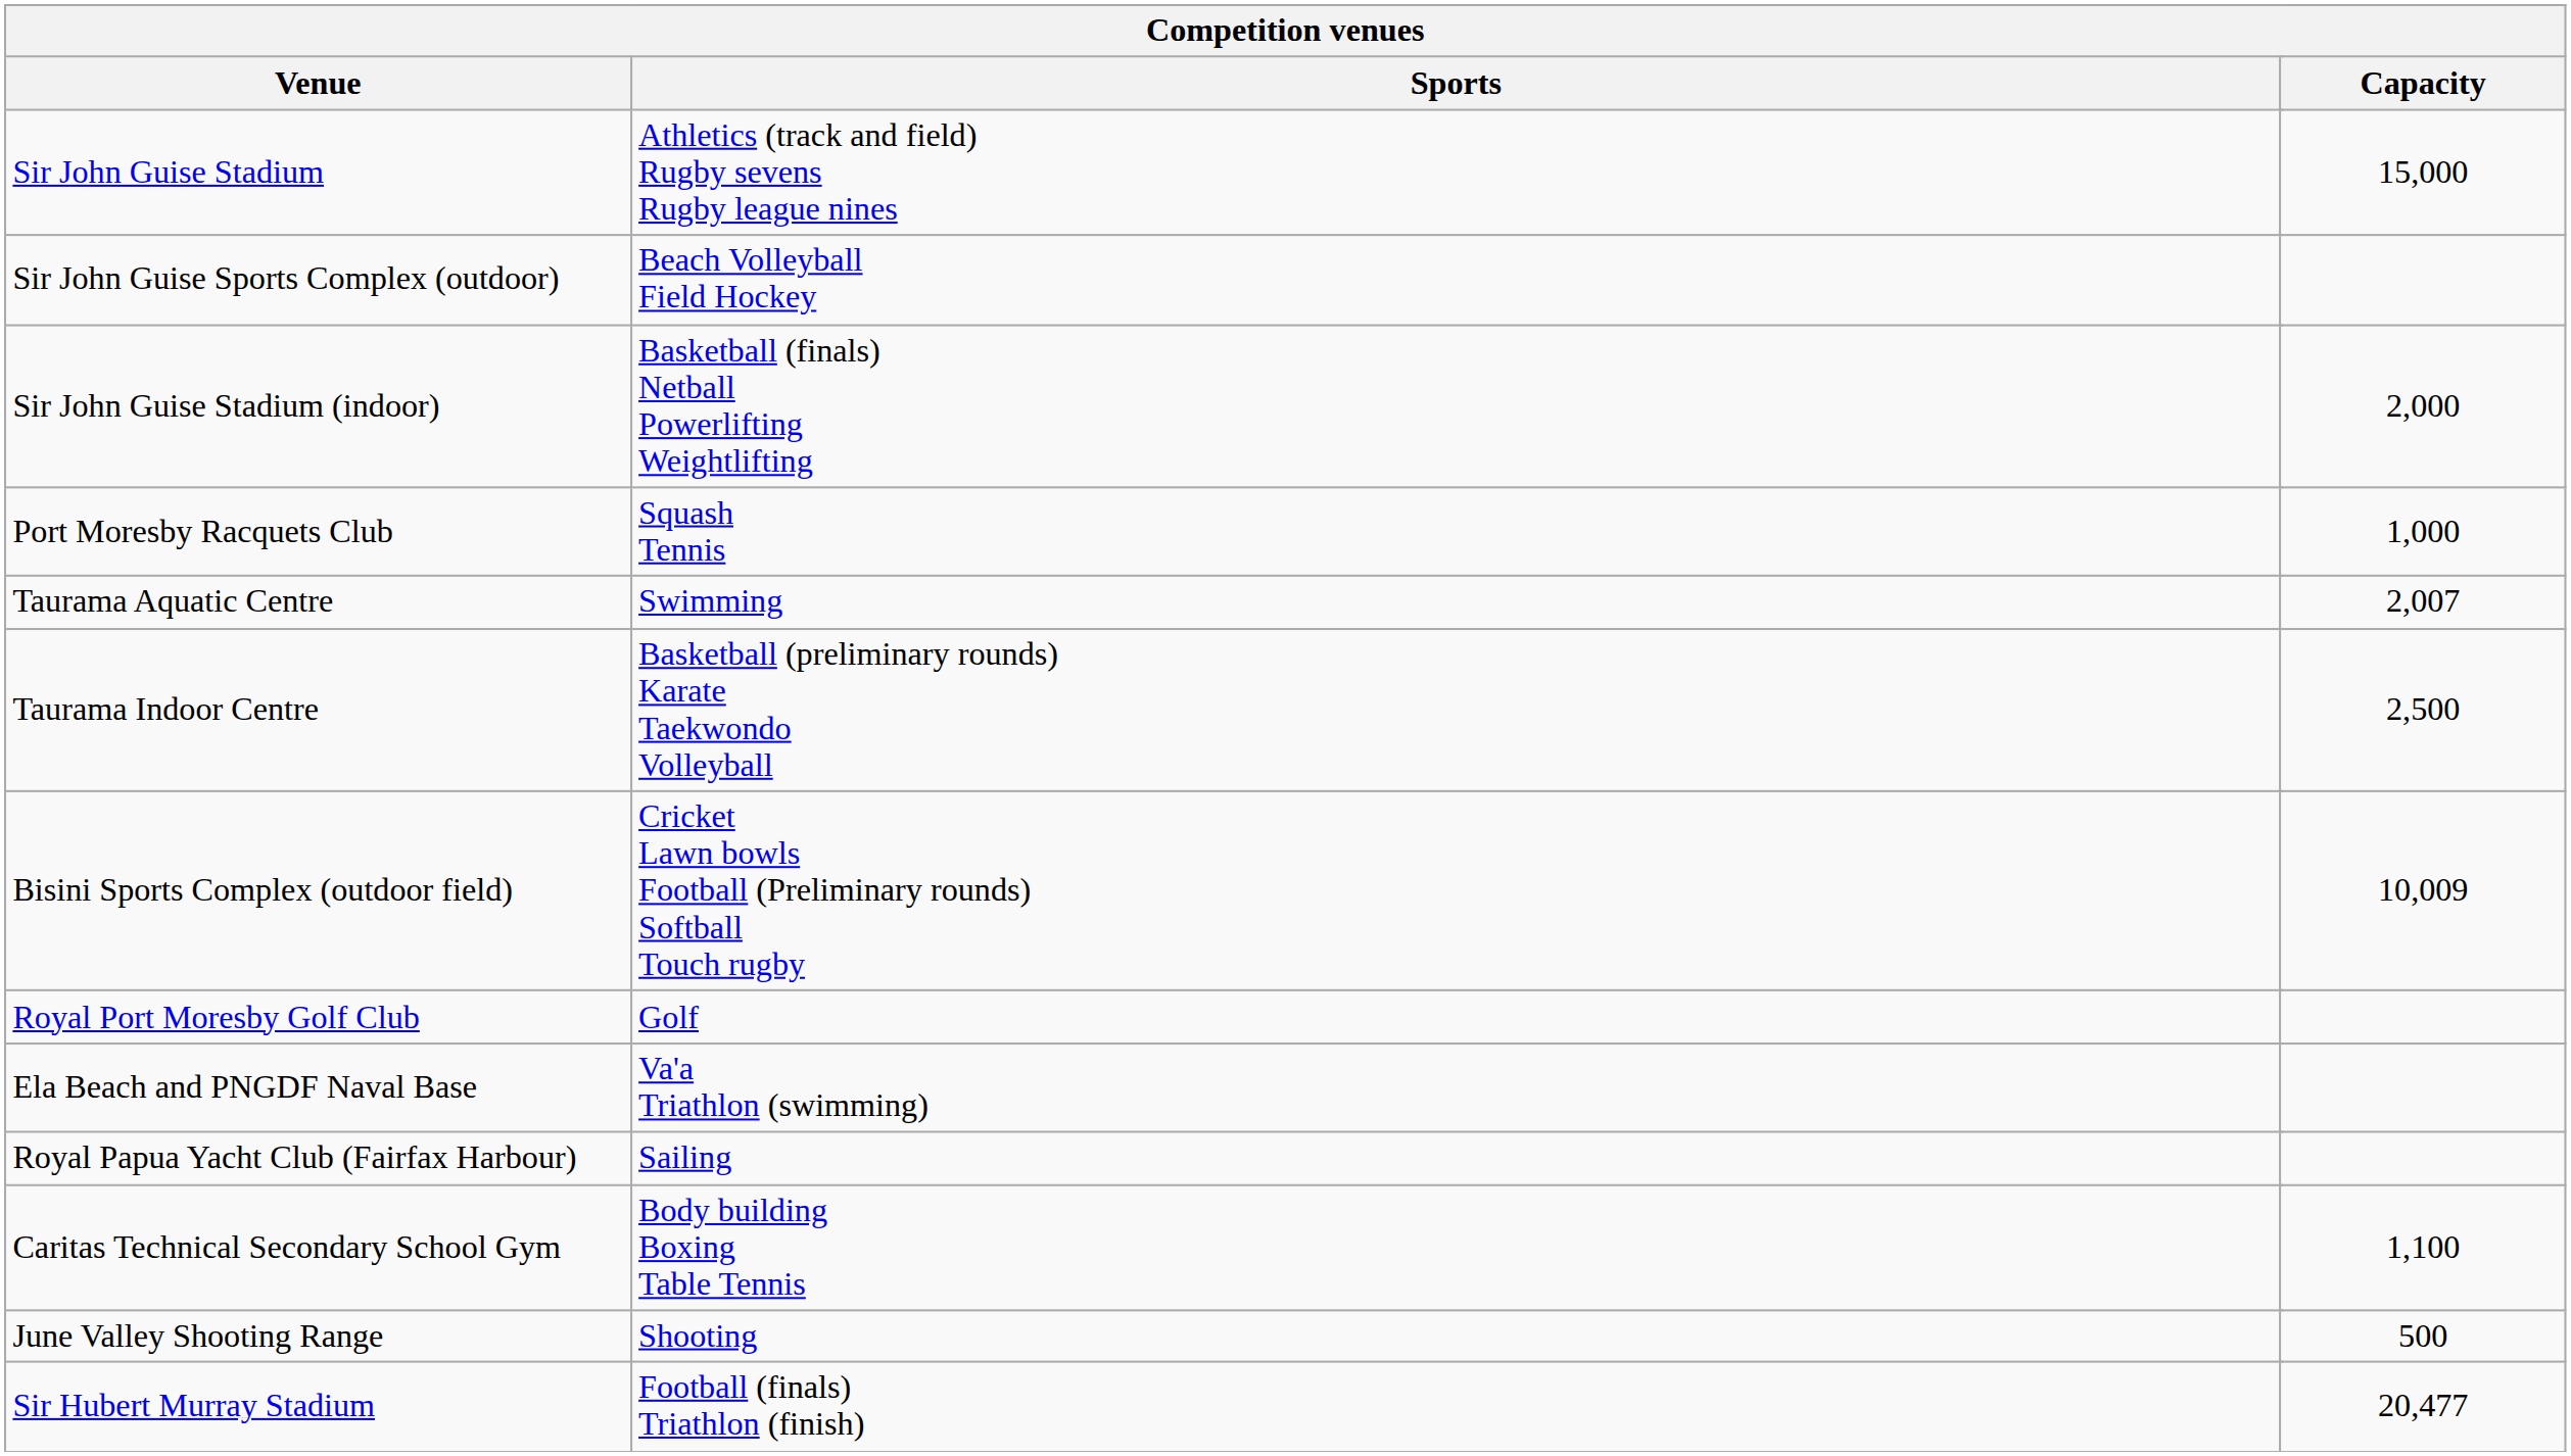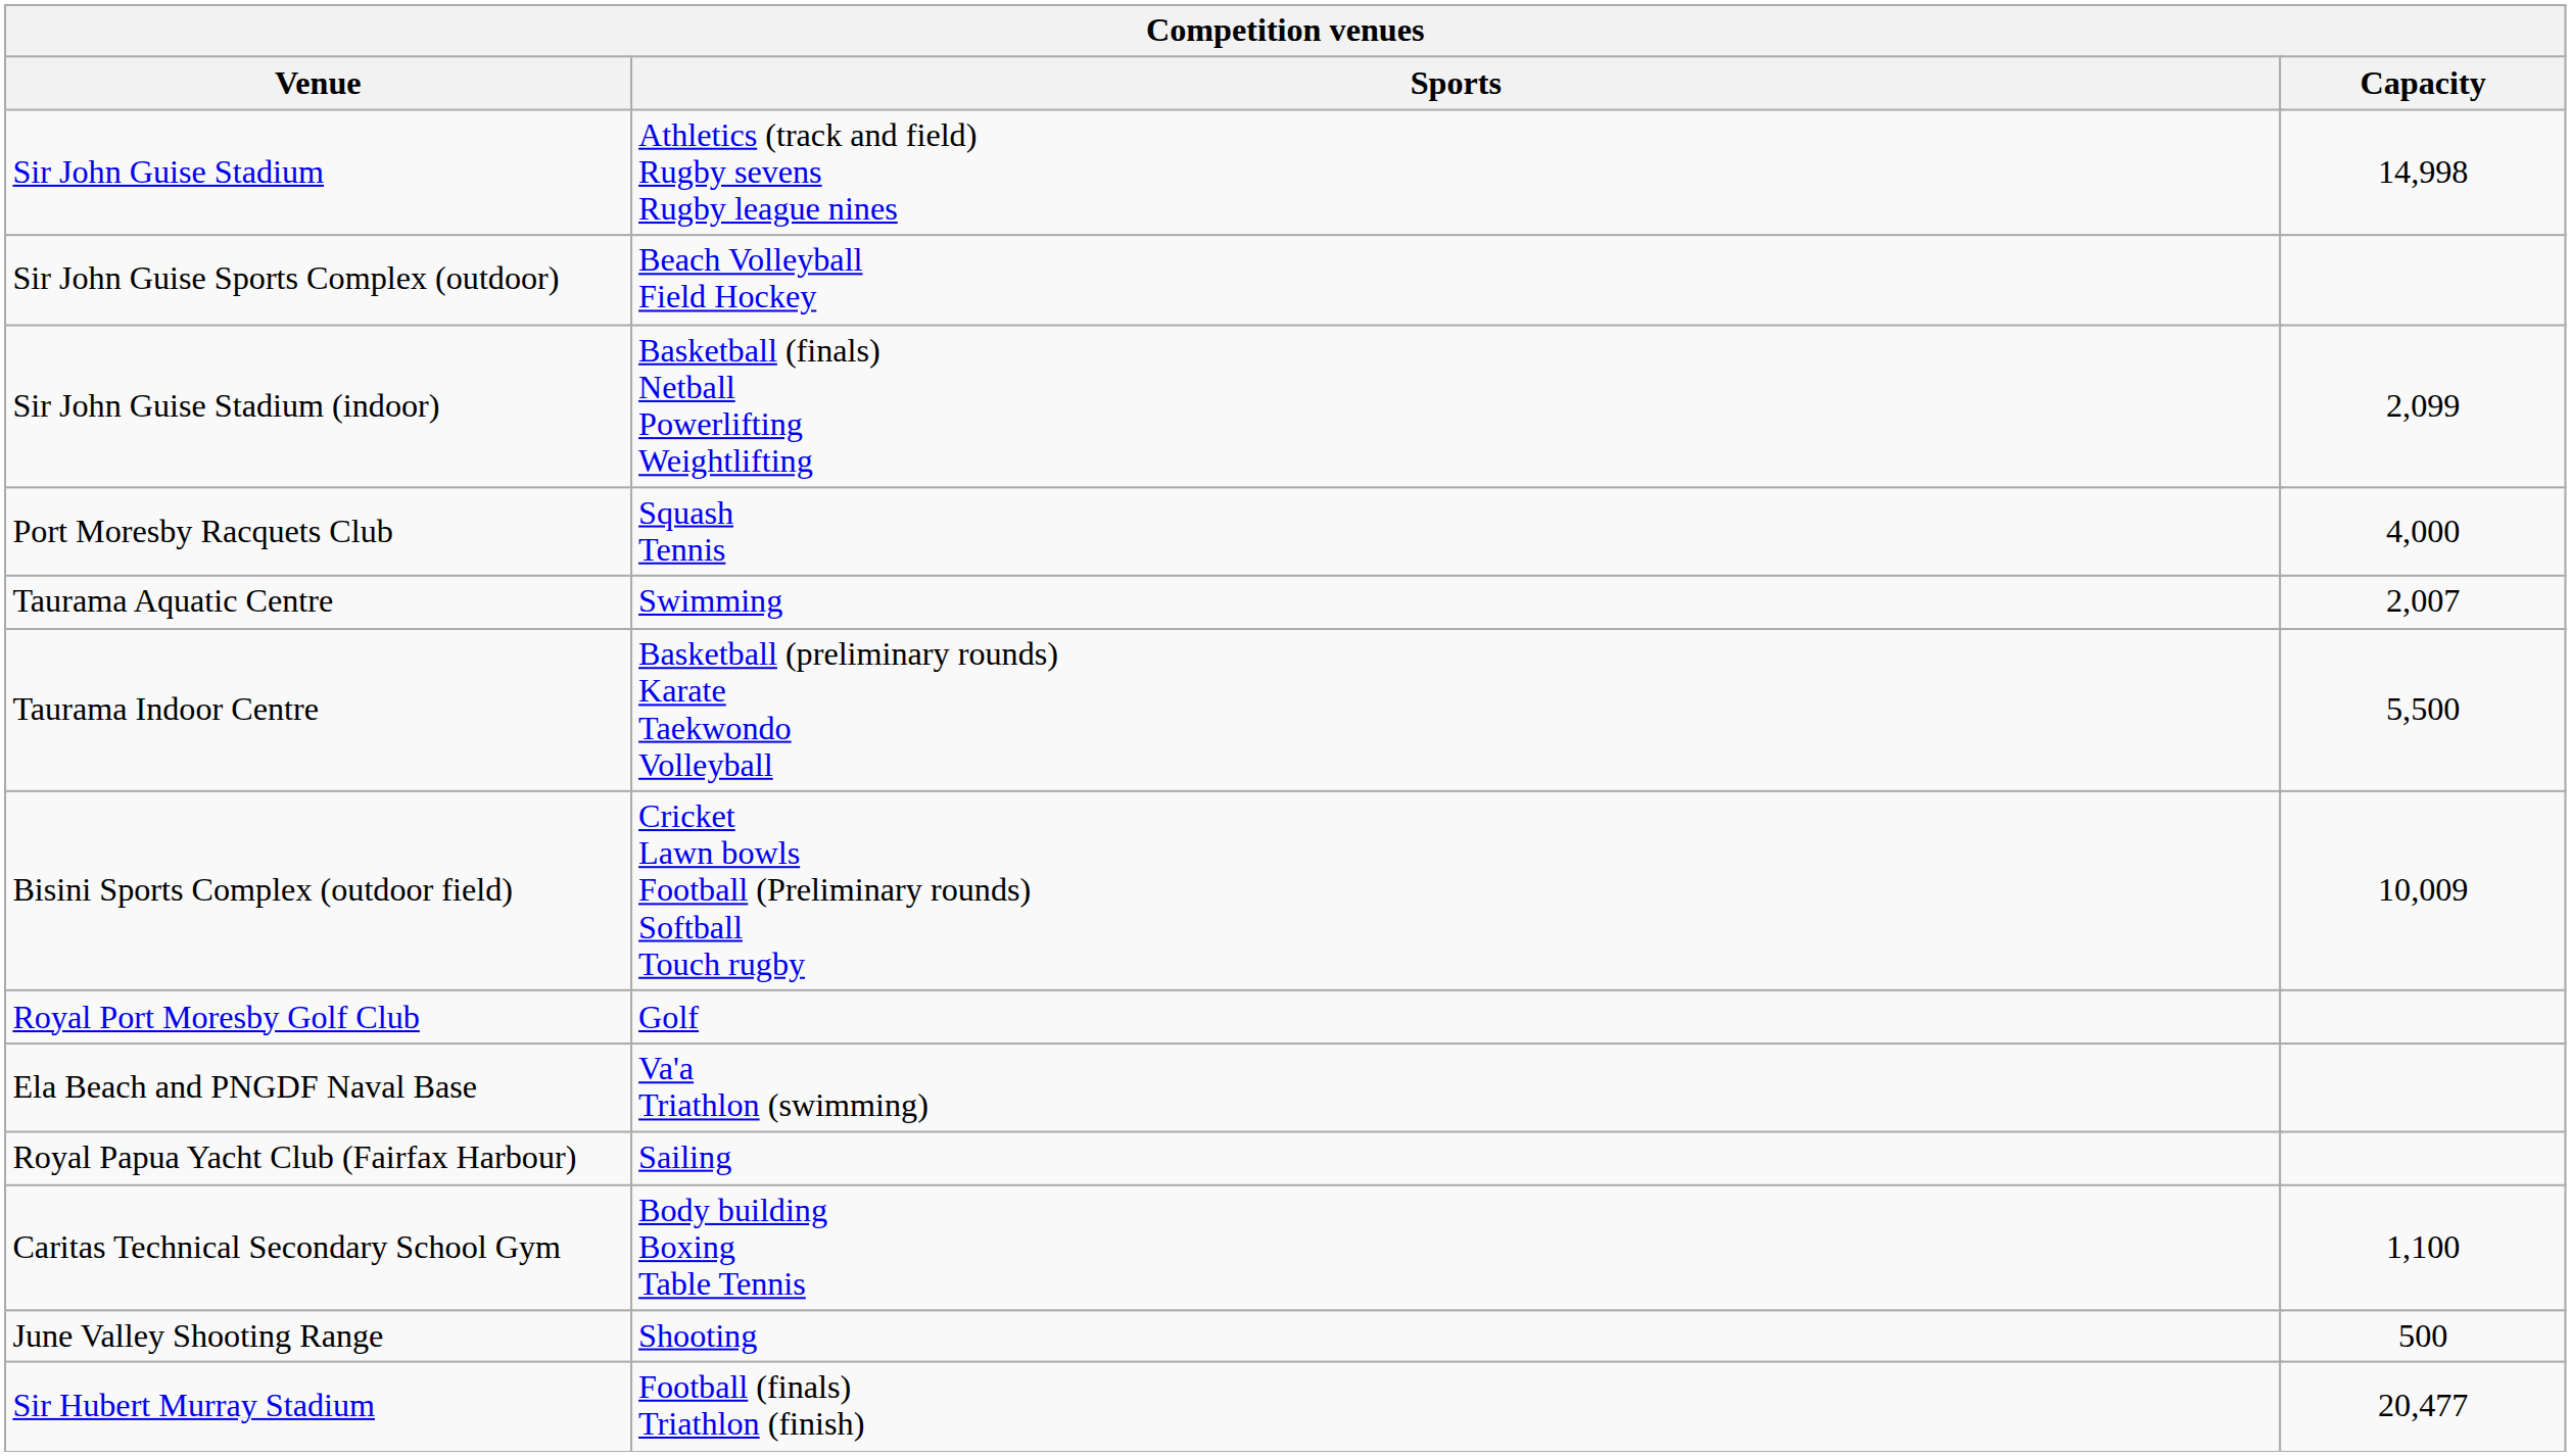Sir John Guise Stadium | Capacity: 15,000 -> 14,998
Sir John Guise Stadium (indoor) | Capacity: 2,000 -> 2,099
Port Moresby Racquets Club | Capacity: 1,000 -> 4,000
Taurama Indoor Centre | Capacity: 2,500 -> 5,500
